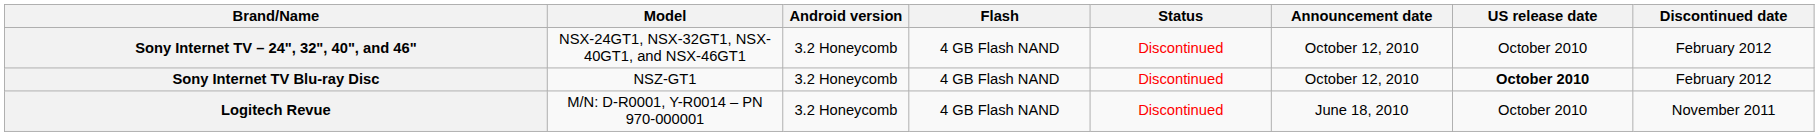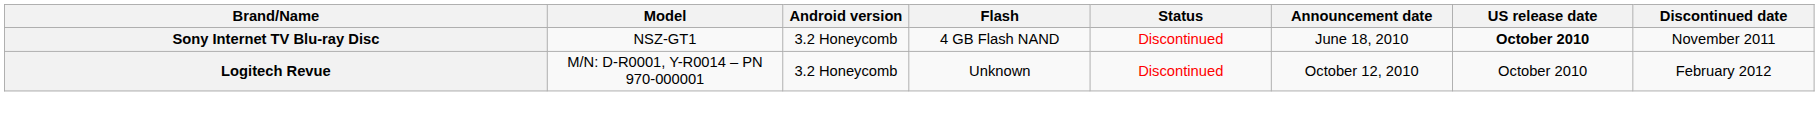- row: Sony Internet TV – 24", 32", 40", and 46" | NSX-24GT1, NSX-32GT1, NSX-40GT1, and NSX-46GT1 | 3.2 Honeycomb | 4 GB Flash NAND | Discontinued | October 12, 2010 | October 2010 | February 2012
Sony Internet TV Blu-ray Disc | Announcement date: October 12, 2010 -> June 18, 2010
Sony Internet TV Blu-ray Disc | Discontinued date: February 2012 -> November 2011
Logitech Revue | Flash: 4 GB Flash NAND -> Unknown
Logitech Revue | Announcement date: June 18, 2010 -> October 12, 2010
Logitech Revue | Discontinued date: November 2011 -> February 2012
